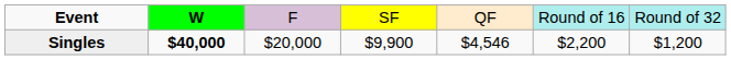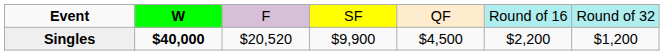Singles | column 3: $20,000 -> $20,520
Singles | column 5: $4,546 -> $4,500
